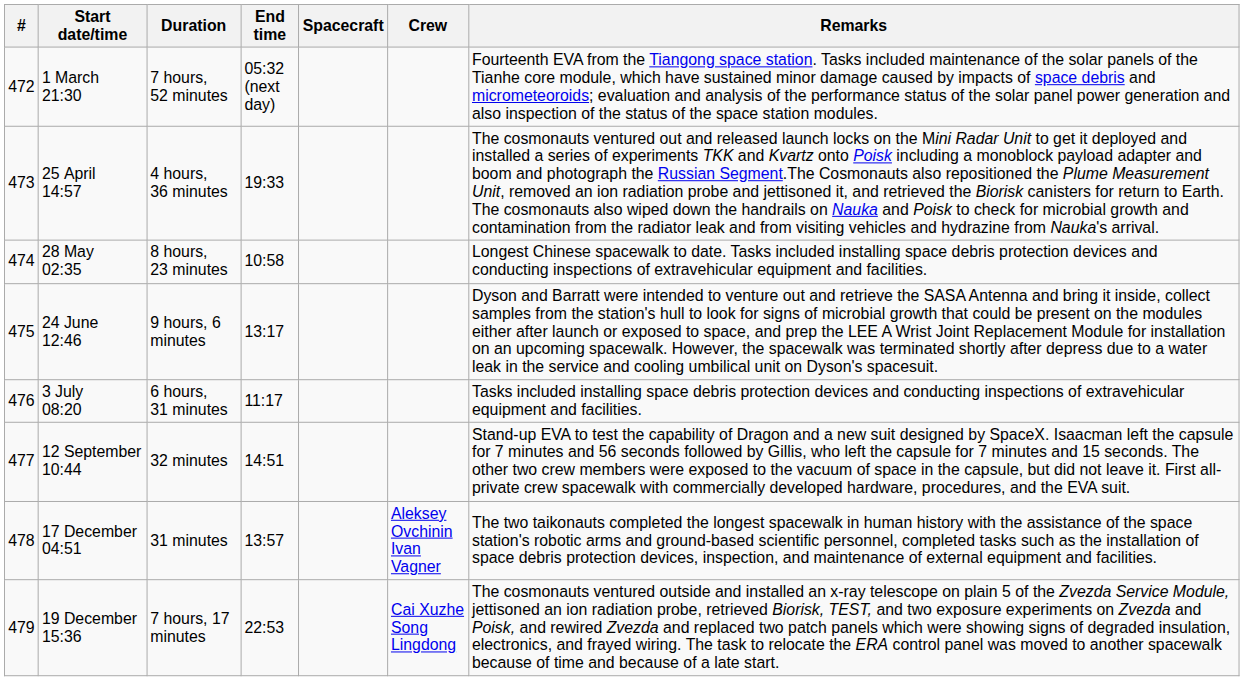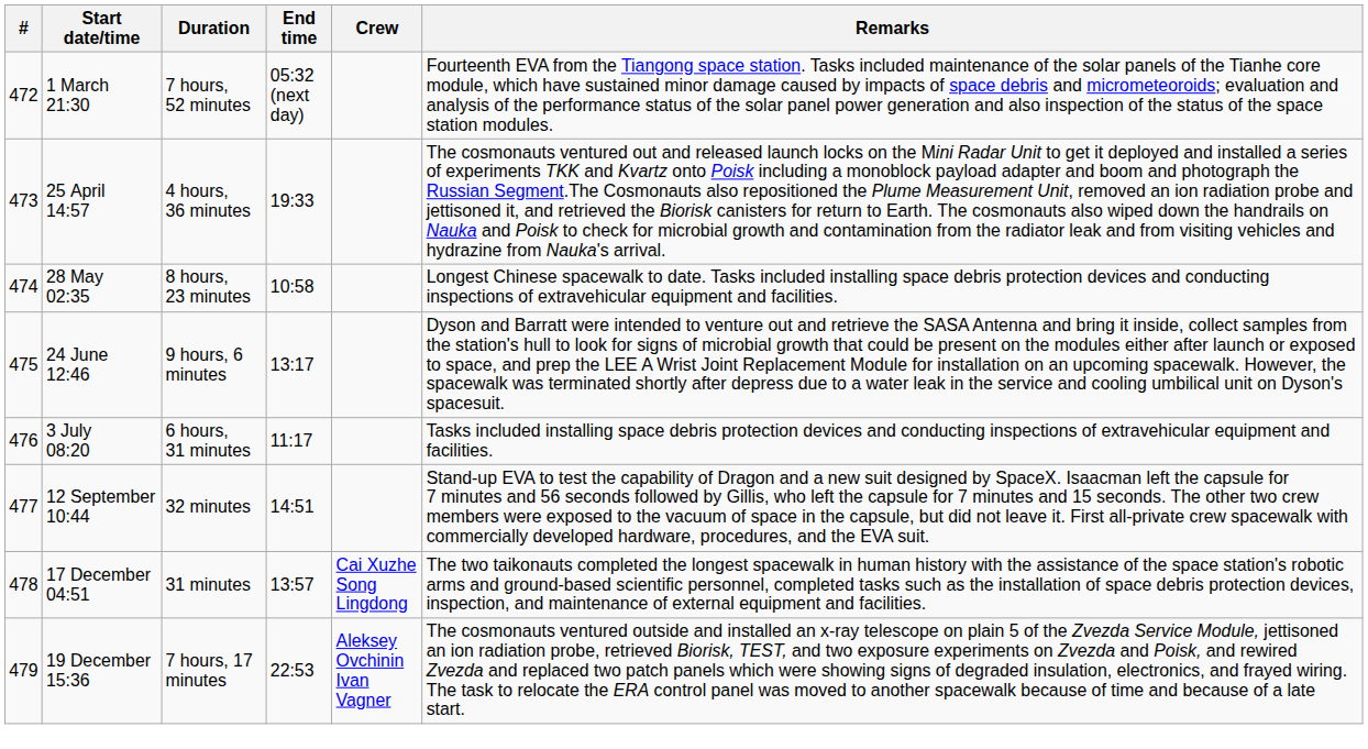- column: Spacecraft
17 December 04:51 | Crew: Aleksey Ovchinin Ivan Vagner -> Cai Xuzhe Song Lingdong
19 December 15:36 | Crew: Cai Xuzhe Song Lingdong -> Aleksey Ovchinin Ivan Vagner
